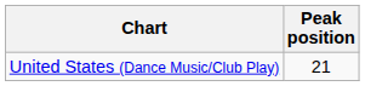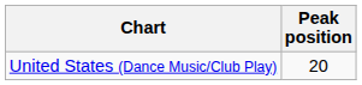United States (Dance Music/Club Play) | Peak position: 21 -> 20
